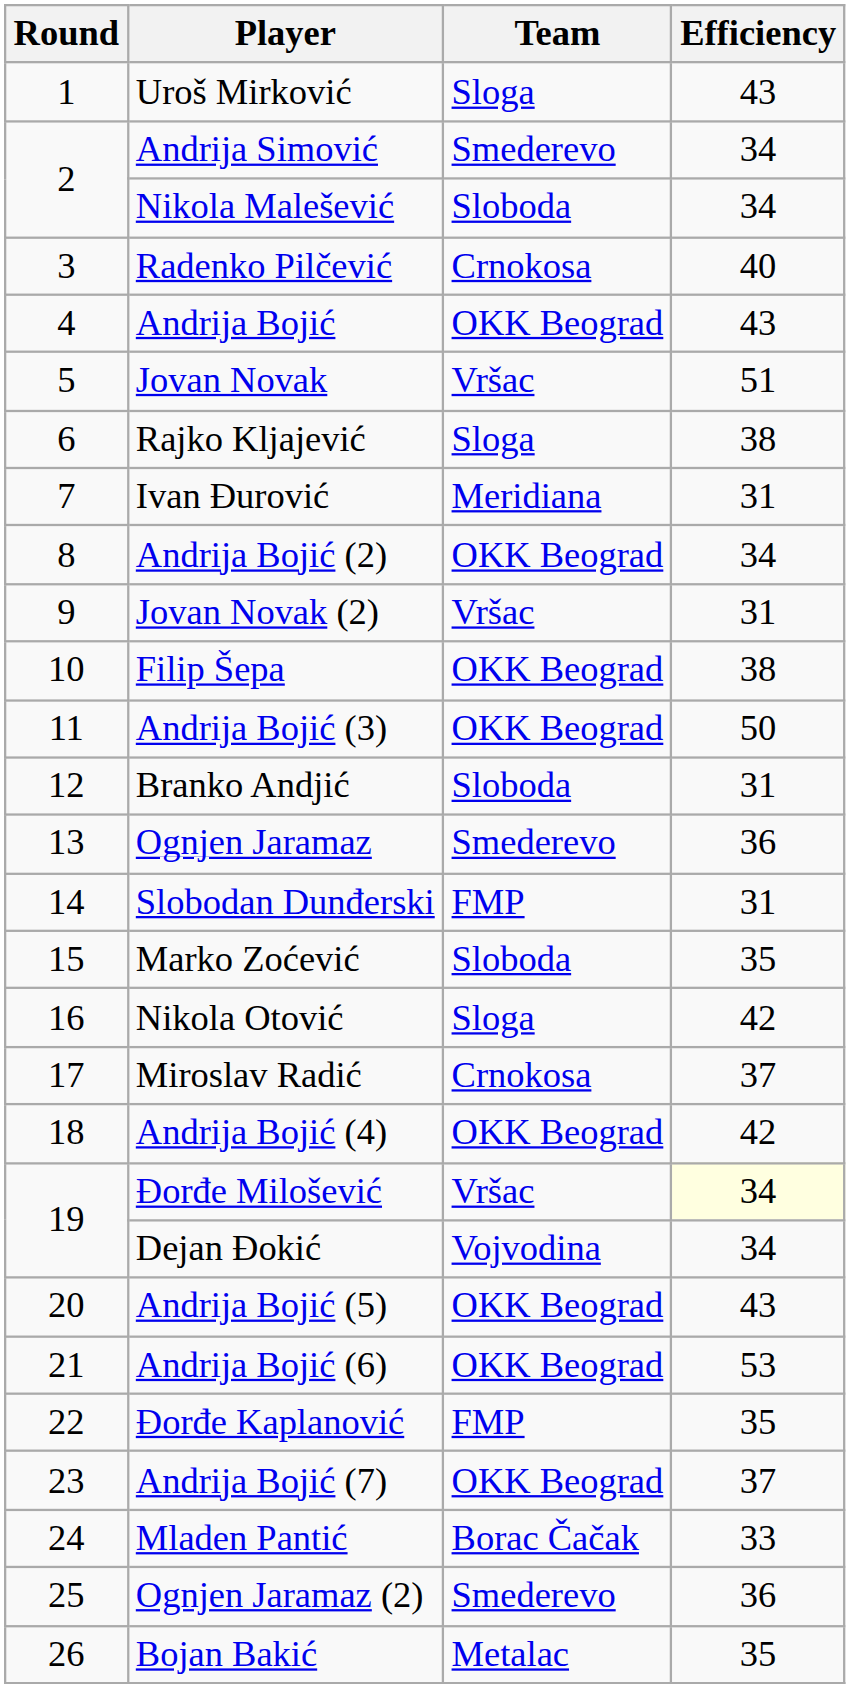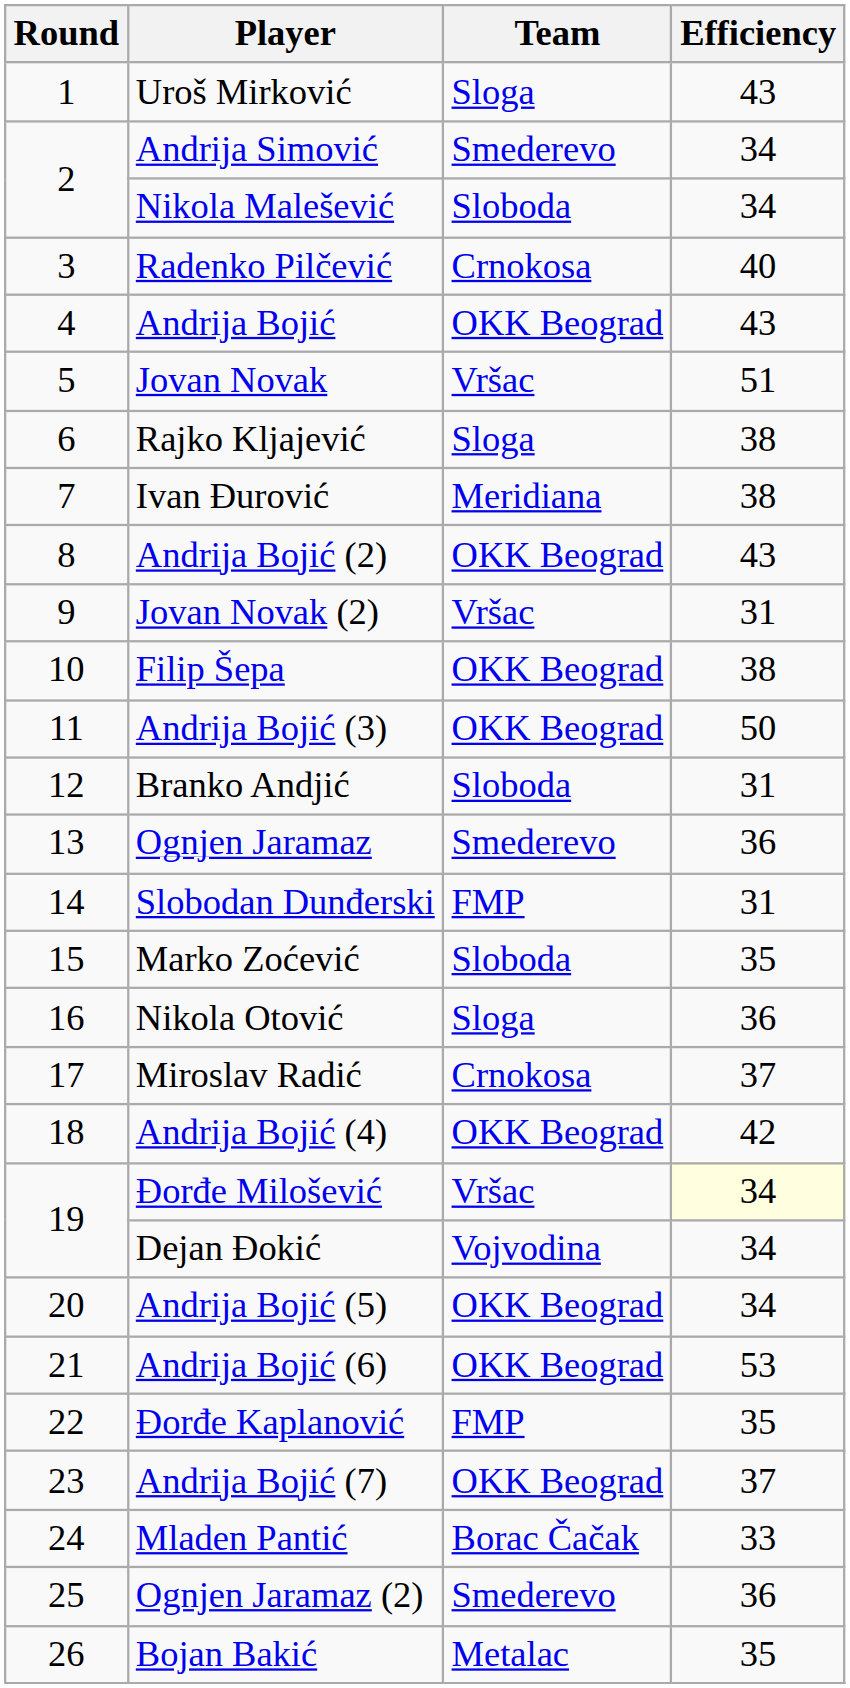Ivan Đurović | Efficiency: 31 -> 38
Andrija Bojić (2) | Efficiency: 34 -> 43
Nikola Otović | Efficiency: 42 -> 36
Andrija Bojić (5) | Efficiency: 43 -> 34
